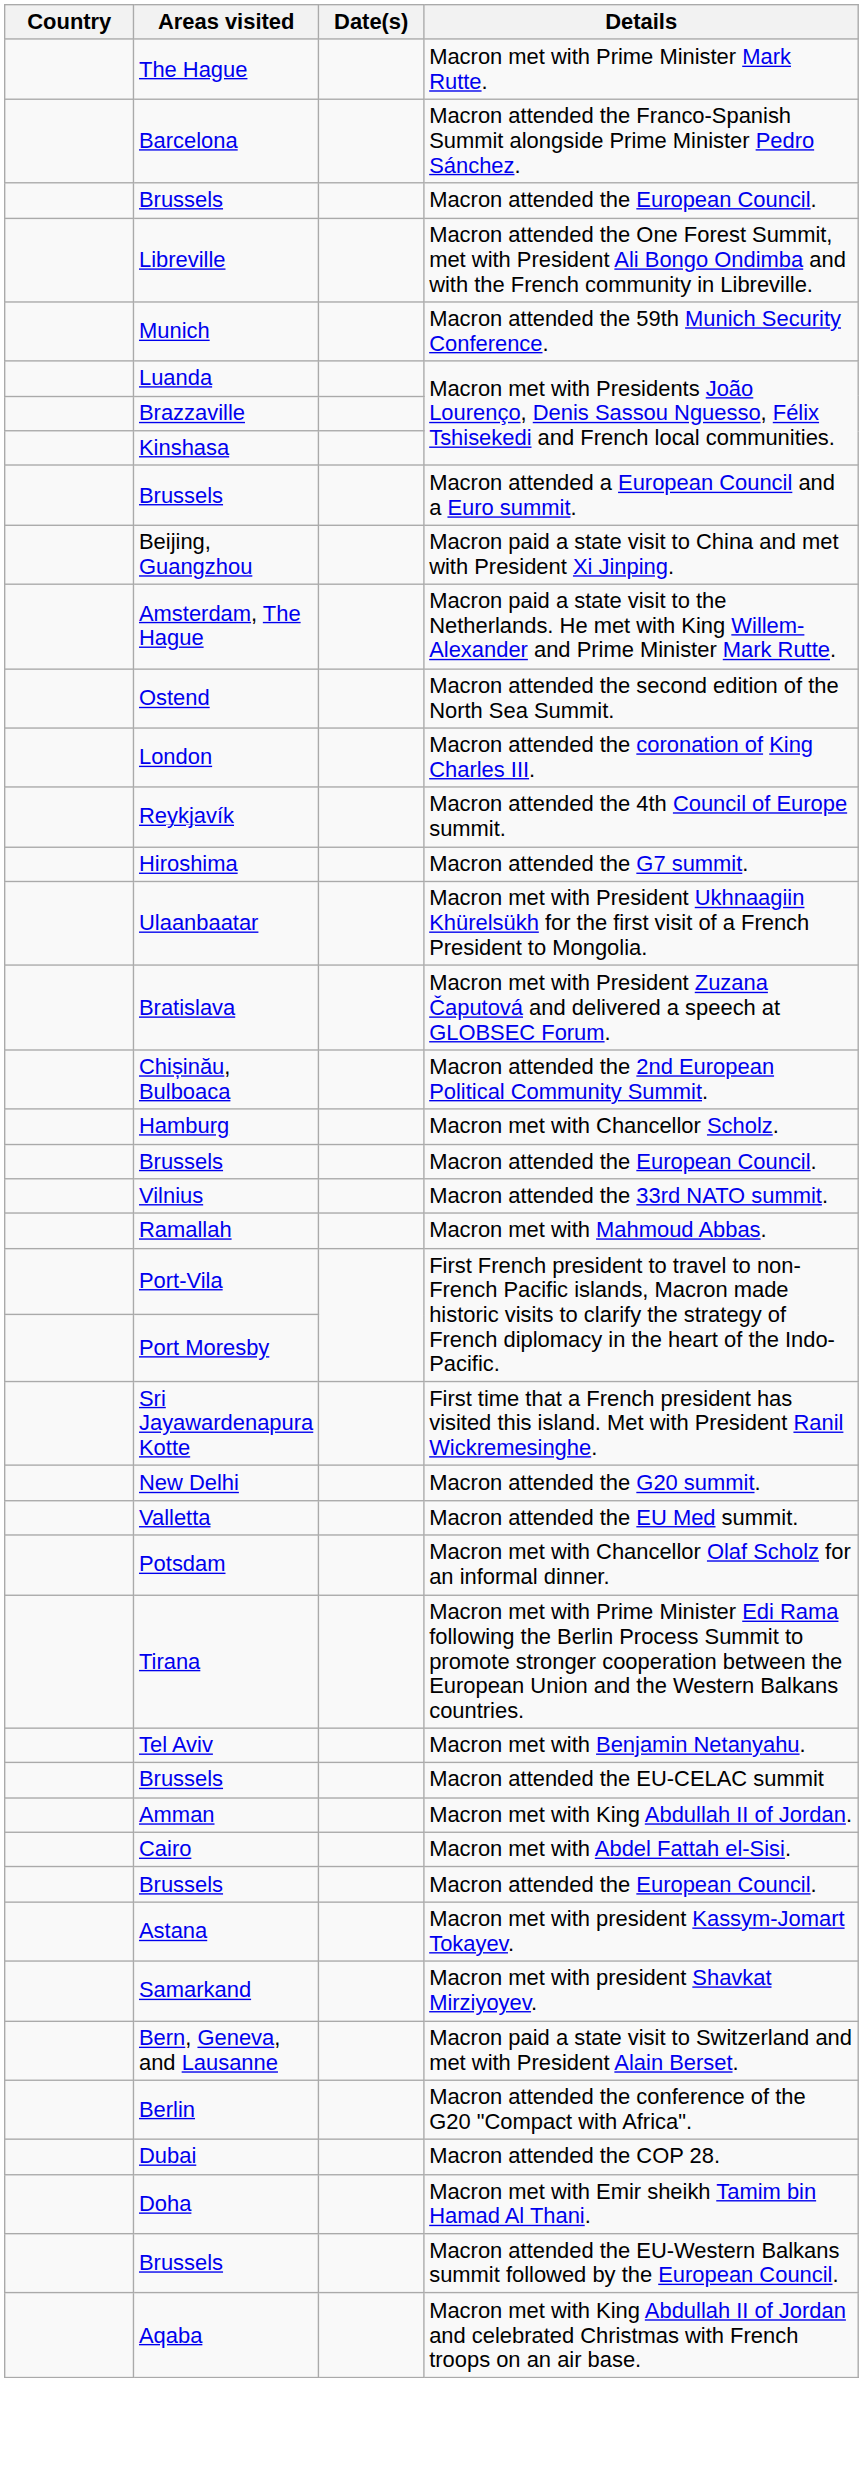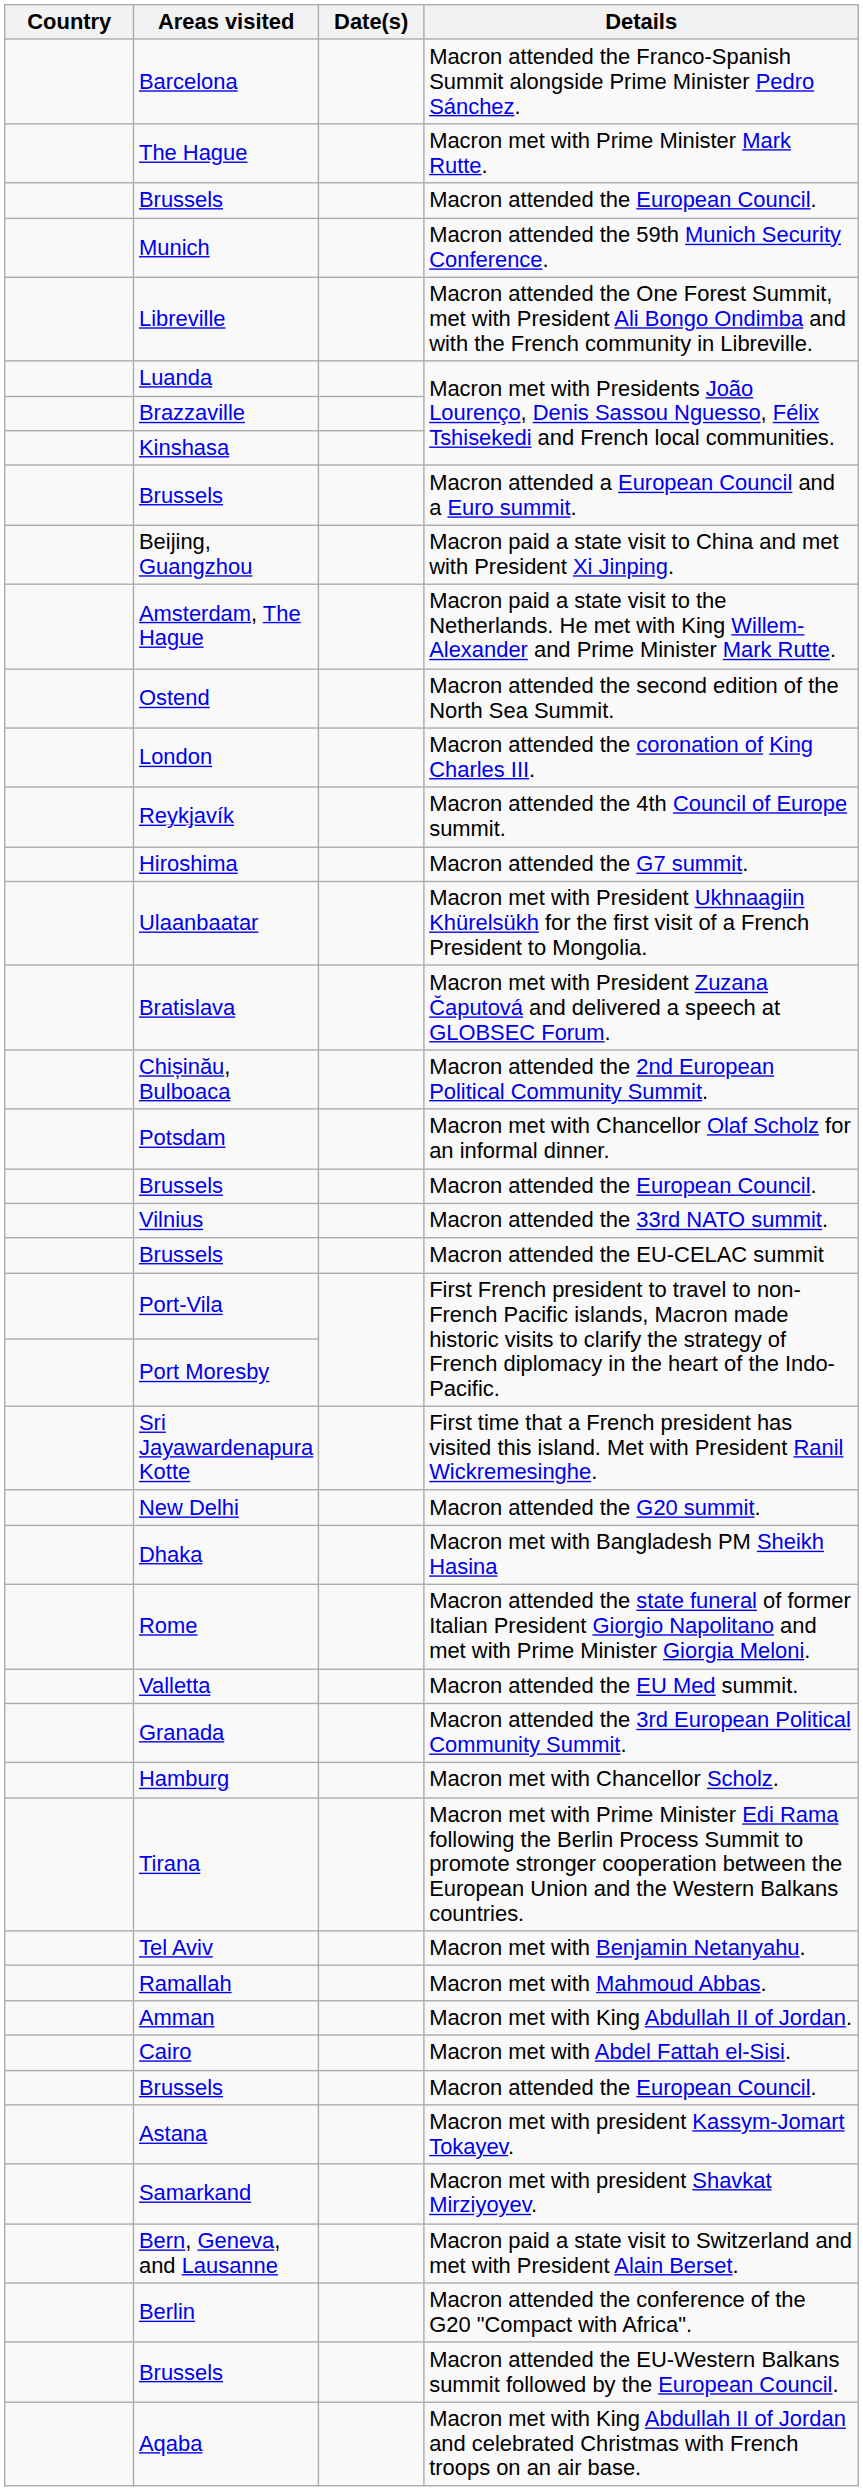rows swapped: Barcelona <-> The Hague
rows swapped: Munich <-> Libreville
rows swapped: Potsdam <-> Hamburg
rows swapped: Brussels / Macron attended the EU-CELAC summit <-> Ramallah
+ row: Dhaka | Macron met with Bangladesh PM Sheikh Hasina
+ row: Rome | Macron attended the state funeral of former Italian President Giorgio Napolitano and met with Prime Minister Giorgia Meloni.
+ row: Granada | Macron attended the 3rd European Political Community Summit.
- row: Dubai | Macron attended the COP 28.
- row: Doha | Macron met with Emir sheikh Tamim bin Hamad Al Thani.
